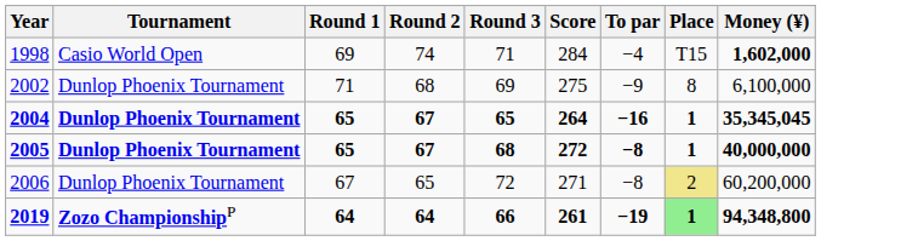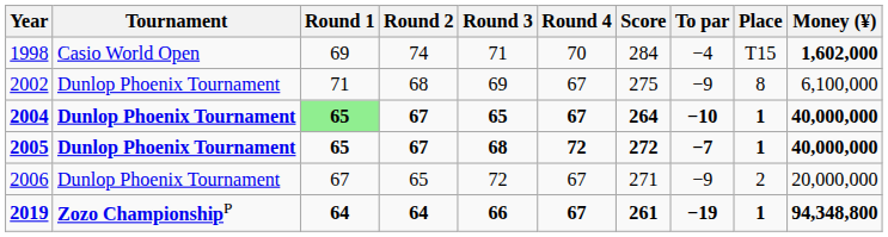+ column: Round 4 | 70 | 67 | 67 | 72 | 67 | 67
2004 | Round 1: no background -> lightgreen background
2004 | To par: −16 -> −10
2004 | Money (¥): 35,345,045 -> 40,000,000
2005 | To par: −8 -> −7
2006 | To par: −8 -> −9
2006 | Place: khaki background -> no background
2006 | Money (¥): 60,200,000 -> 20,000,000
2019 | Place: lightgreen background -> no background
